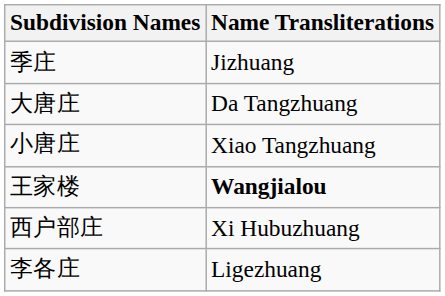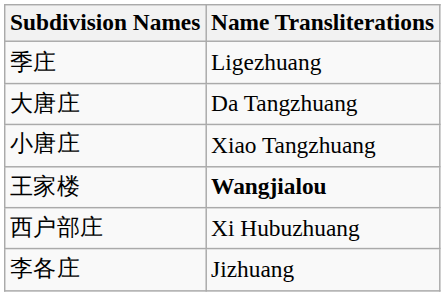季庄 | Name Transliterations: Jizhuang -> Ligezhuang
李各庄 | Name Transliterations: Ligezhuang -> Jizhuang
